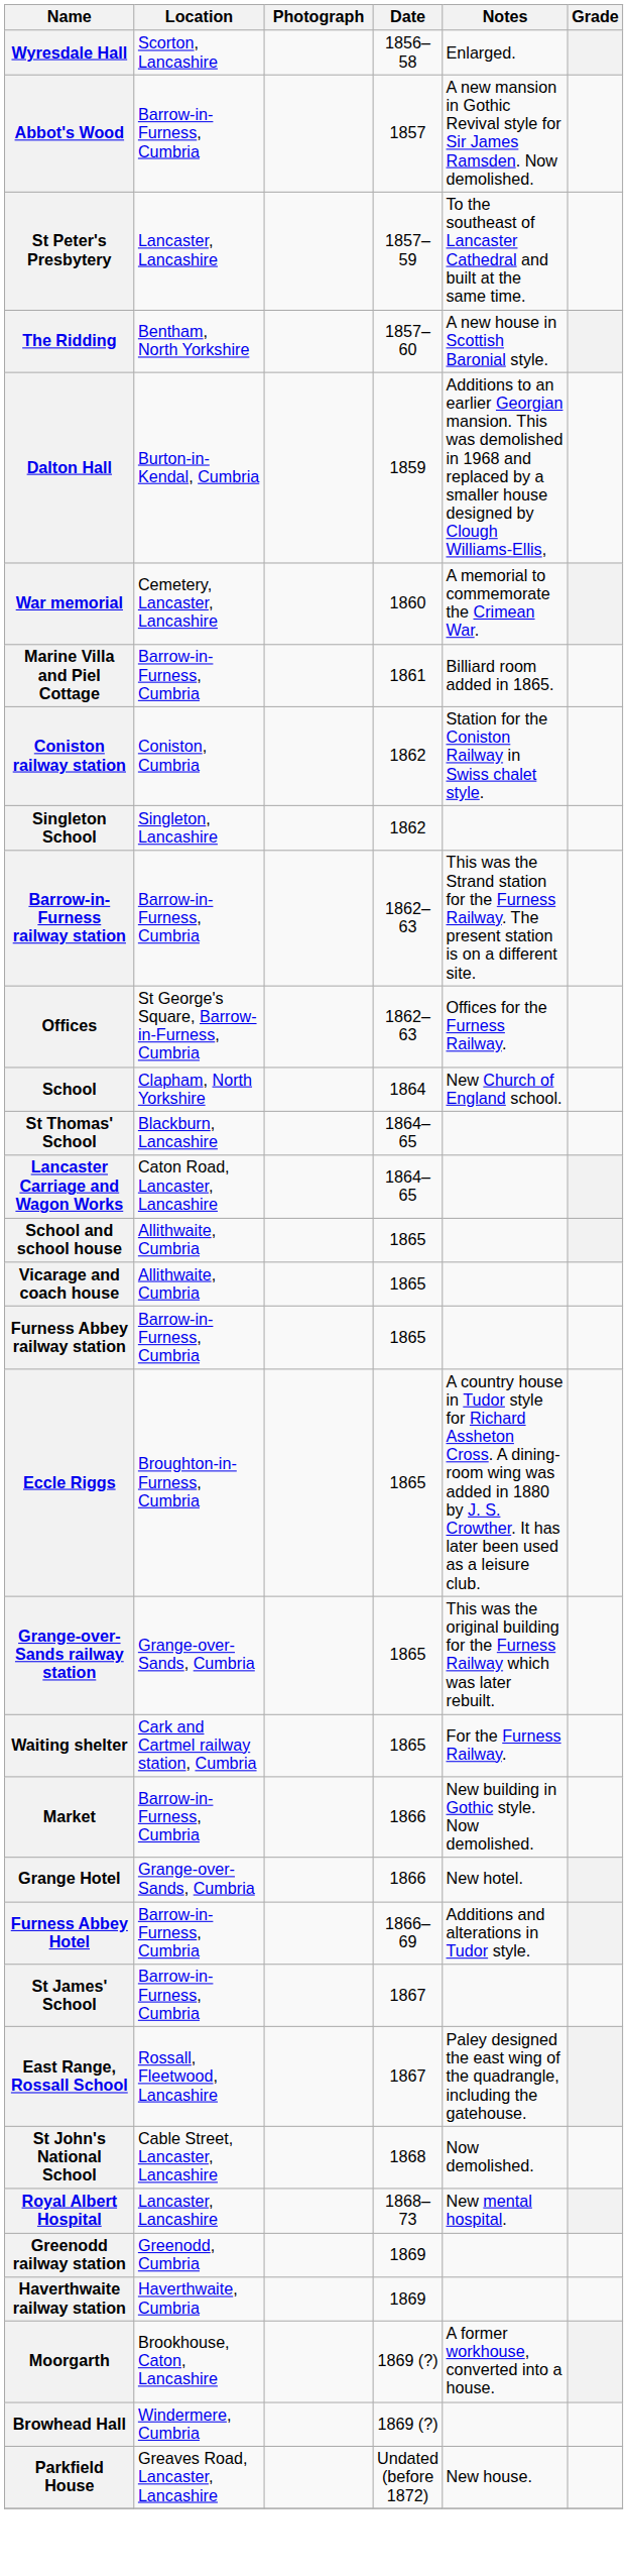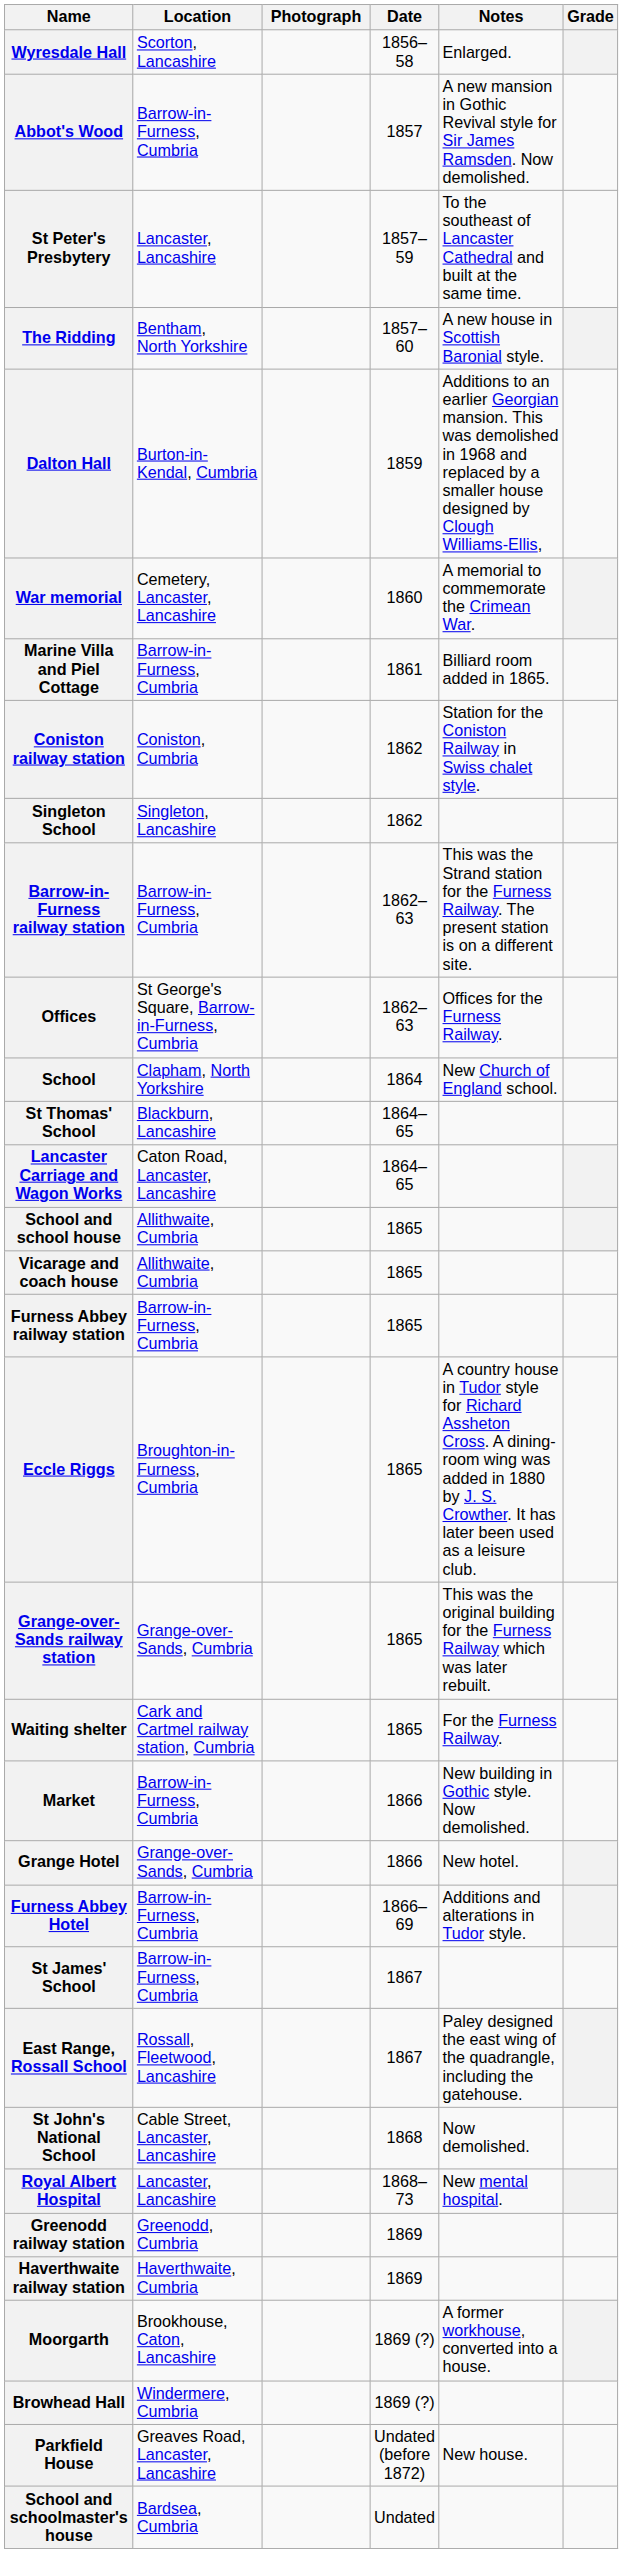+ row: School and schoolmaster's house | Bardsea, Cumbria | Undated
